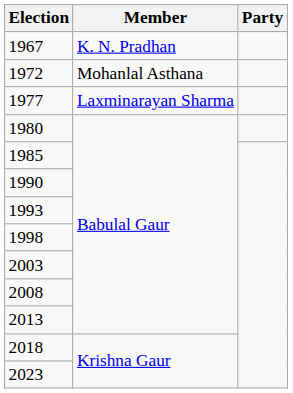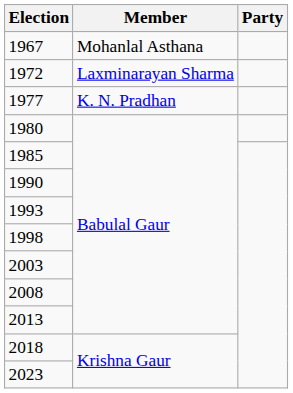1967 | Member: K. N. Pradhan -> Mohanlal Asthana
1972 | Member: Mohanlal Asthana -> Laxminarayan Sharma
1977 | Member: Laxminarayan Sharma -> K. N. Pradhan
